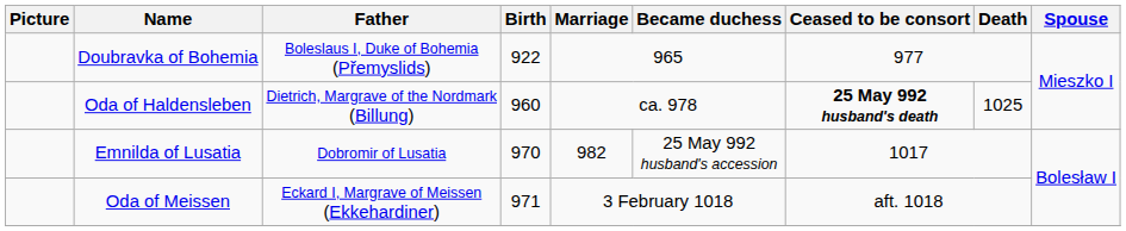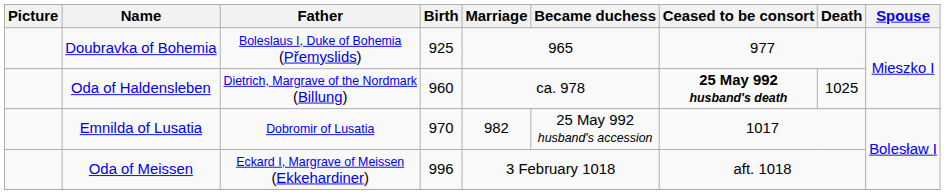Doubravka of Bohemia | Birth: 922 -> 925
Oda of Meissen | Birth: 971 -> 996
